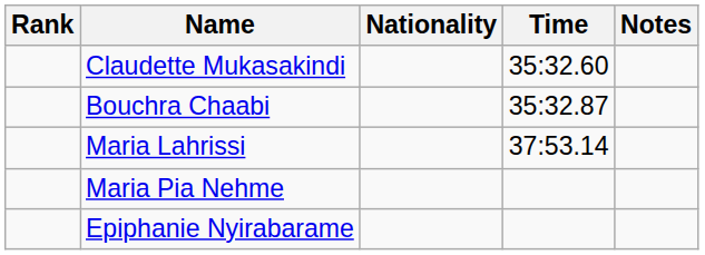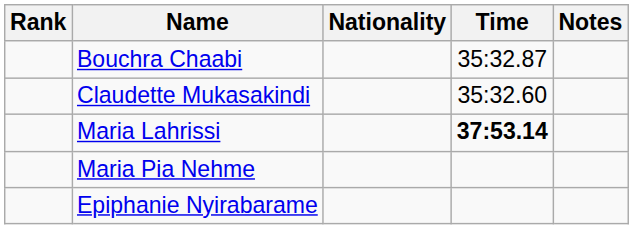rows swapped: Claudette Mukasakindi <-> Bouchra Chaabi
Maria Lahrissi | Time: normal -> bold
